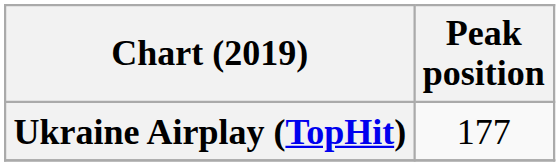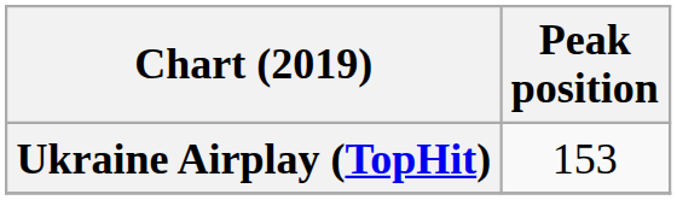Ukraine Airplay (TopHit) | Peak position: 177 -> 153
